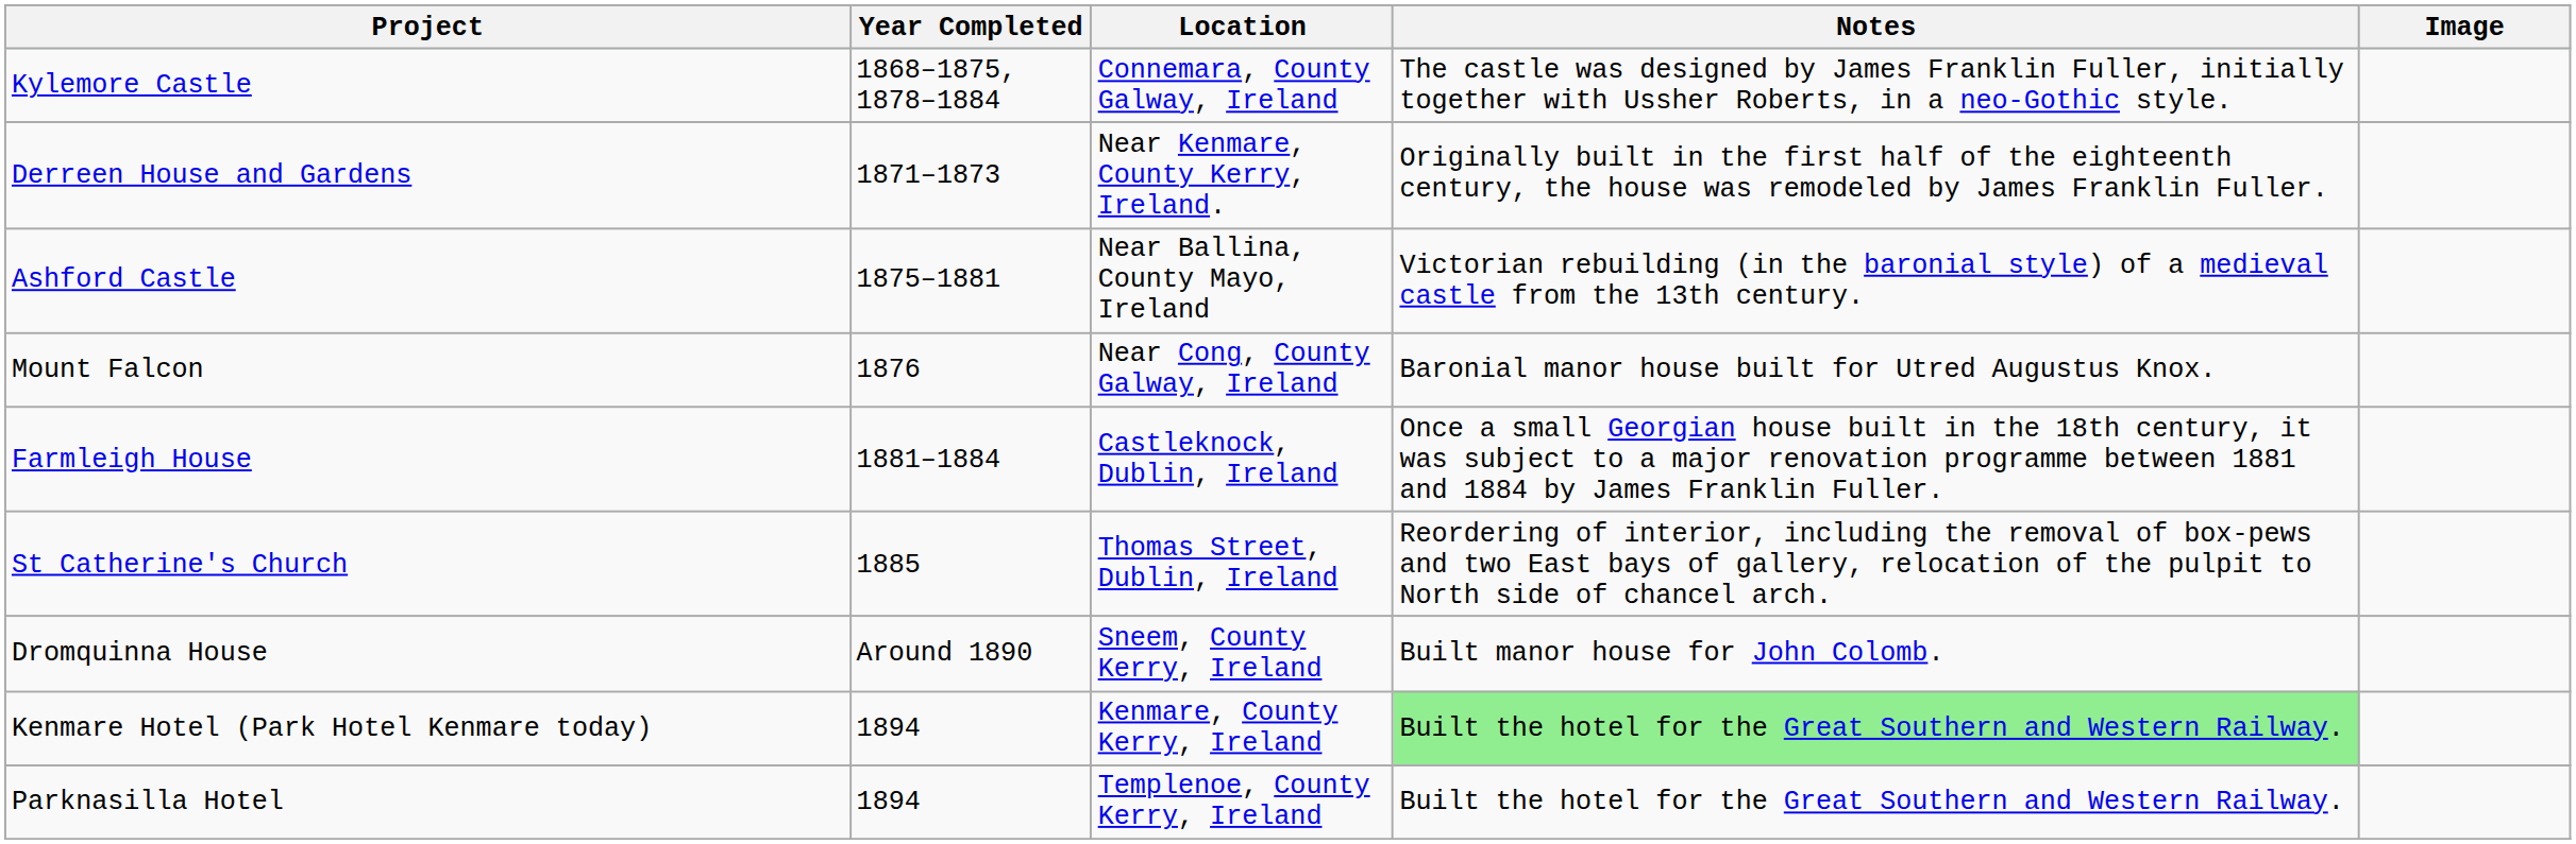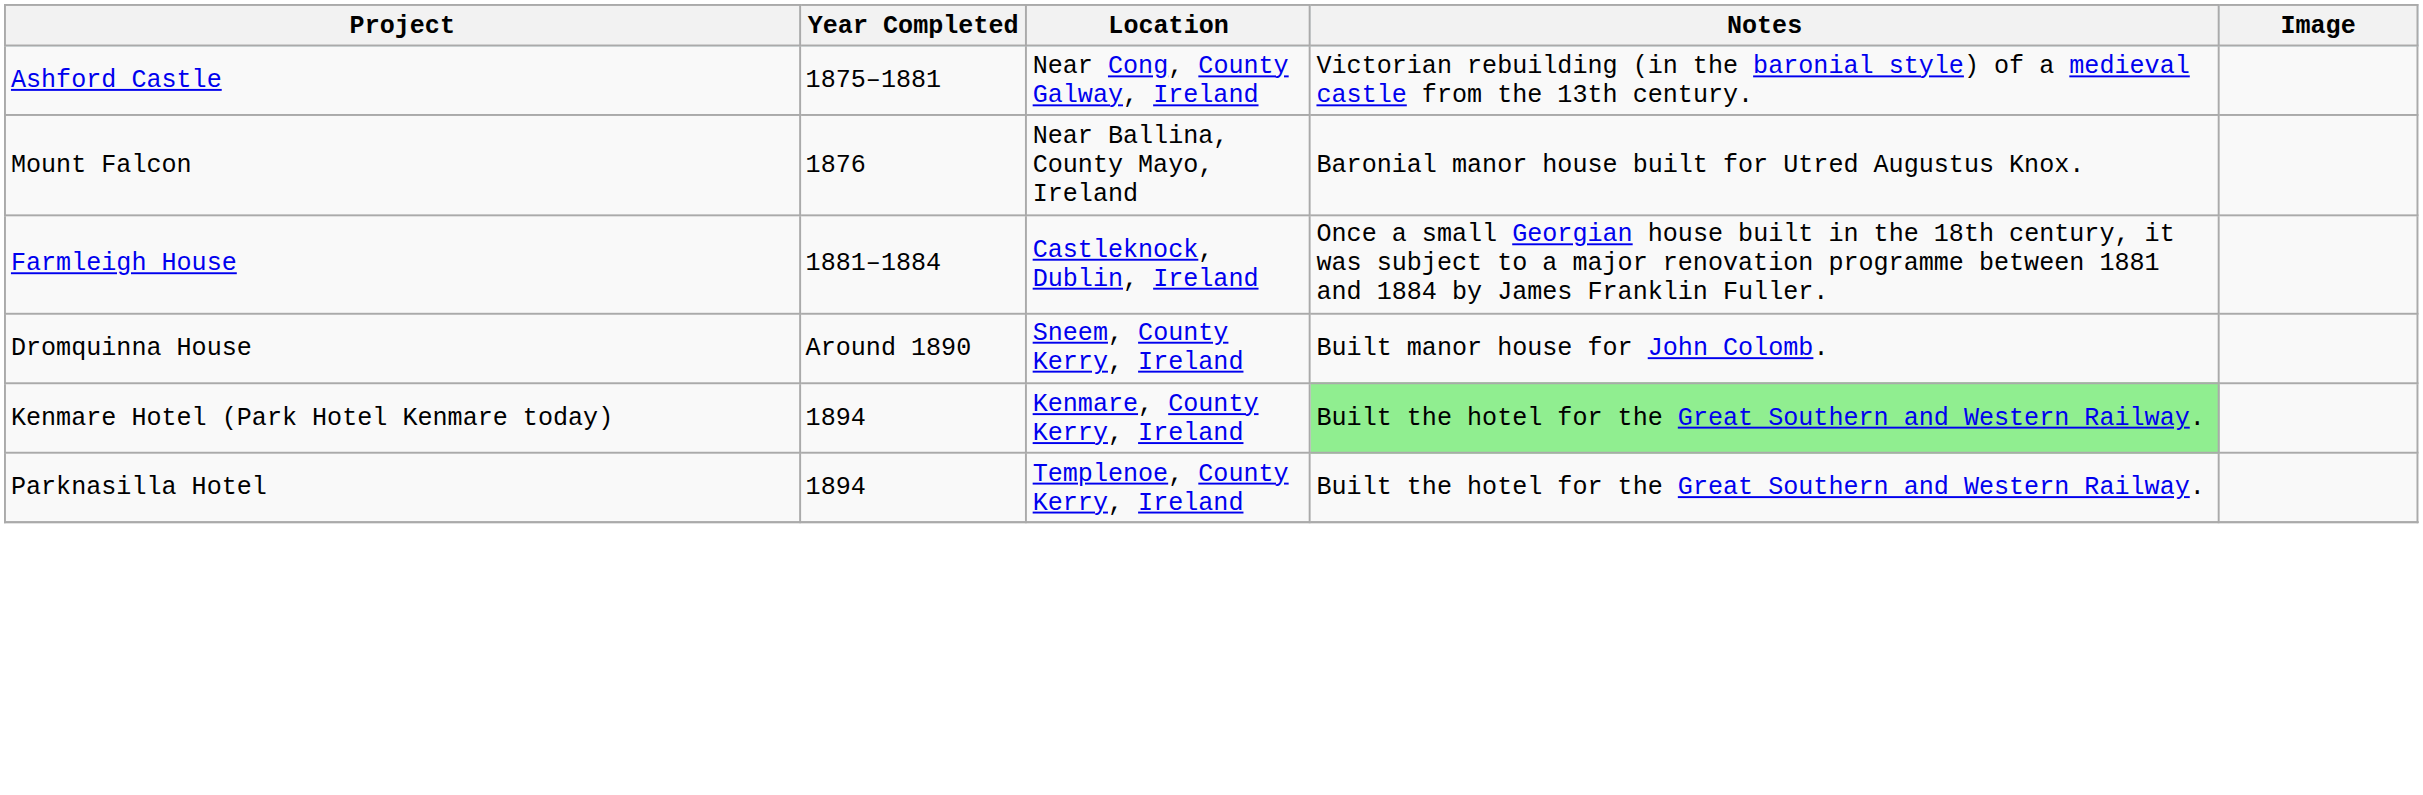- row: Kylemore Castle | 1868–1875, 1878–1884 | Connemara, County Galway, Ireland | The castle was designed by James Franklin Fuller, initially together with Ussher Roberts, in a neo-Gothic style.
- row: Derreen House and Gardens | 1871–1873 | Near Kenmare, County Kerry, Ireland. | Originally built in the first half of the eighteenth century, the house was remodeled by James Franklin Fuller.
Ashford Castle | Location: Near Ballina, County Mayo, Ireland -> Near Cong, County Galway, Ireland
Mount Falcon | Location: Near Cong, County Galway, Ireland -> Near Ballina, County Mayo, Ireland
- row: St Catherine's Church | 1885 | Thomas Street, Dublin, Ireland | Reordering of interior, including the removal of box-pews and two East bays of gallery, relocation of the pulpit to North side of chancel arch.
